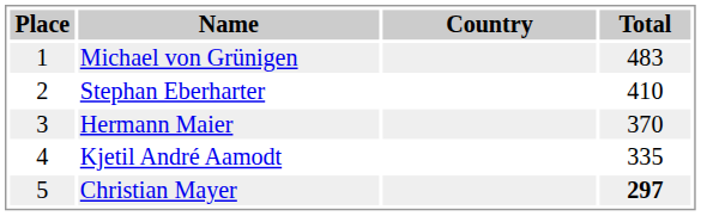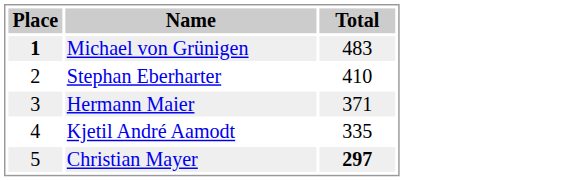- column: Country
Michael von Grünigen | Place: normal -> bold
Hermann Maier | Total: 370 -> 371
